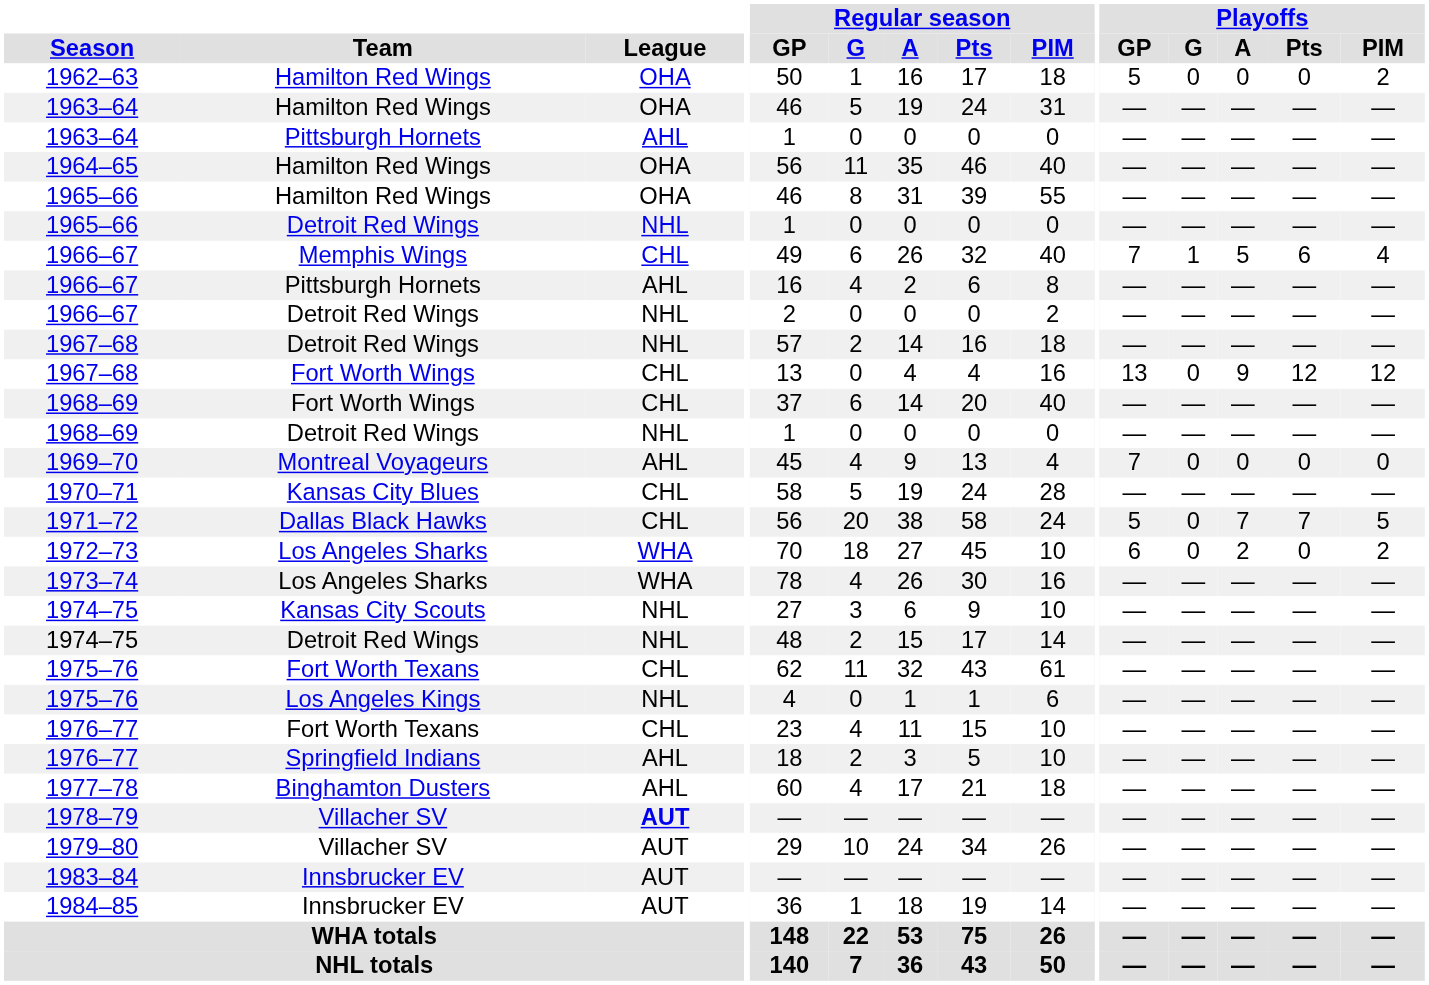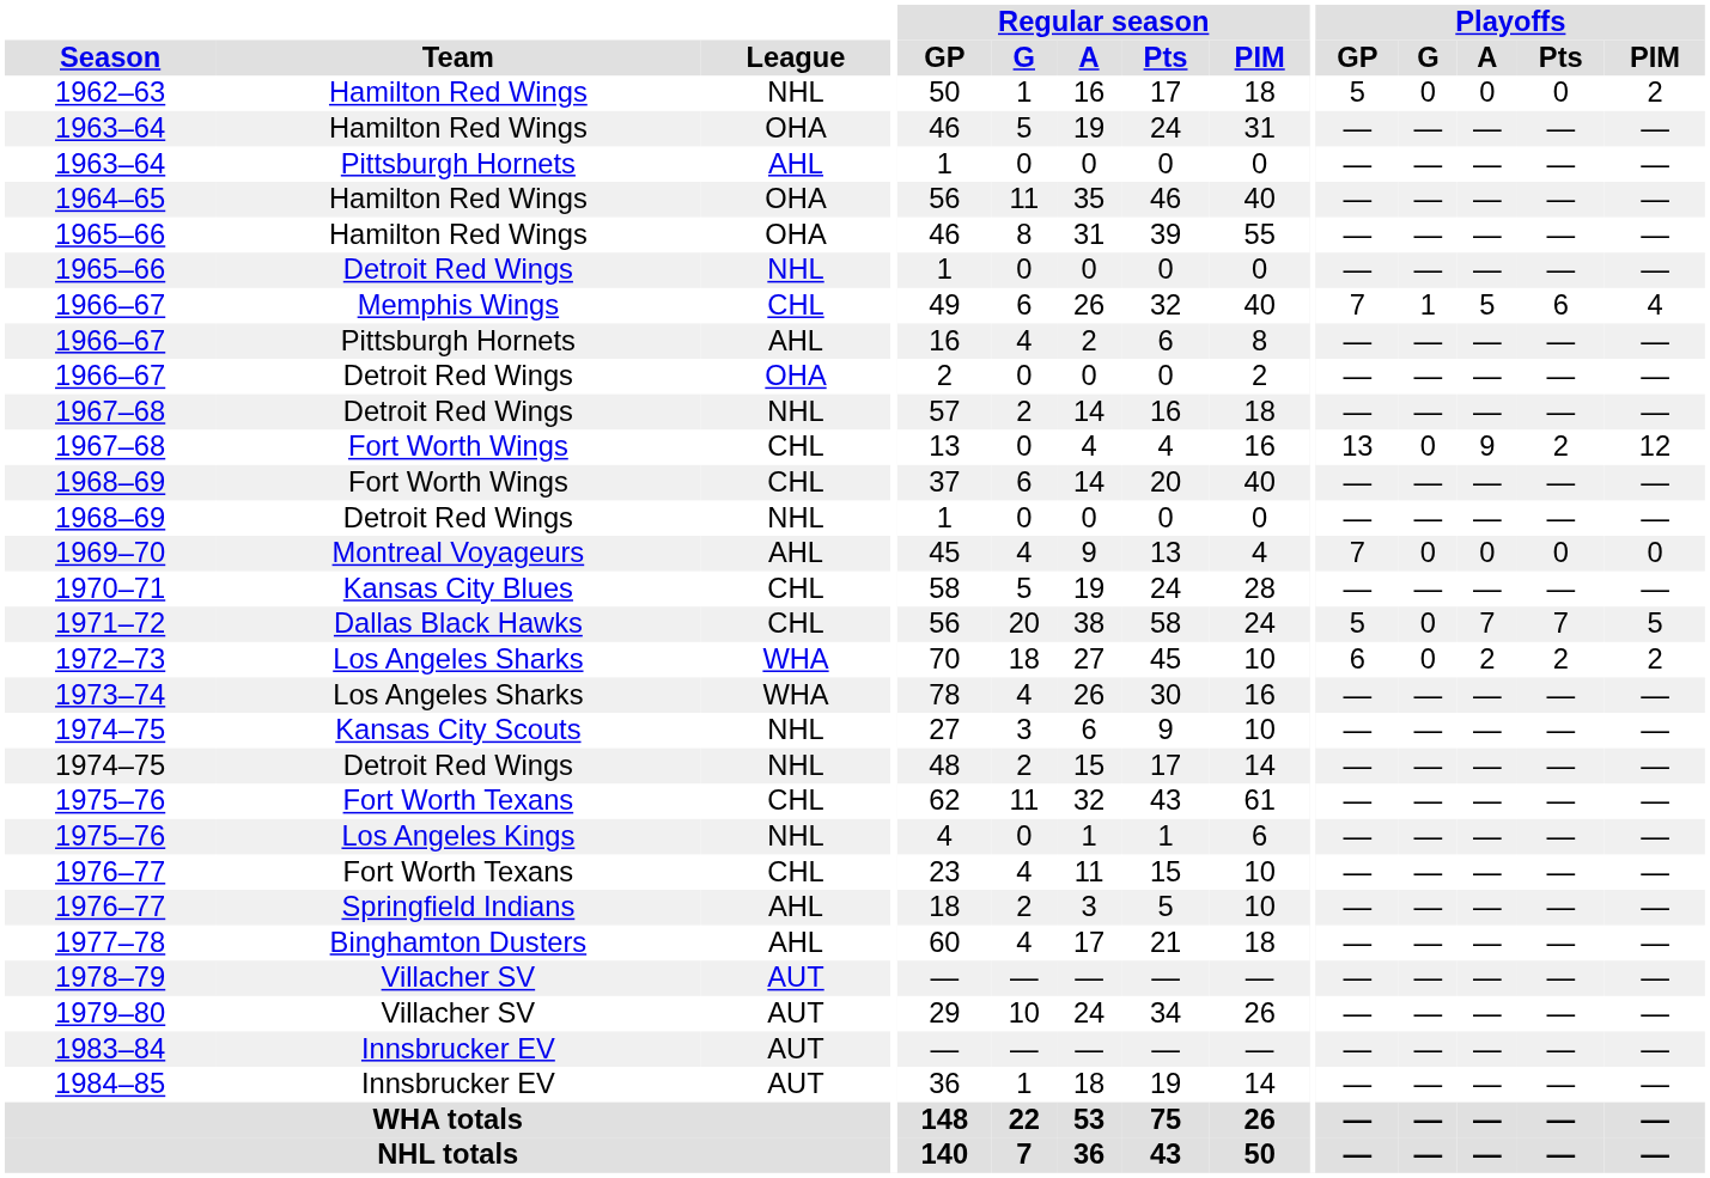1962–63 | League: OHA -> NHL
1966–67 / Detroit Red Wings | League: NHL -> OHA
1967–68 / Fort Worth Wings | Playoffs / Pts: 12 -> 2
1972–73 | Playoffs / Pts: 0 -> 2
1978–79 | League: bold -> normal
